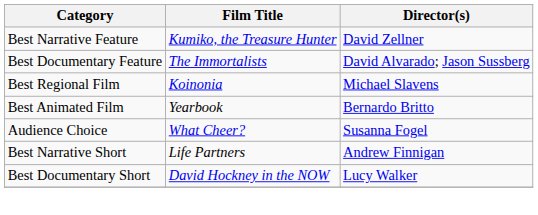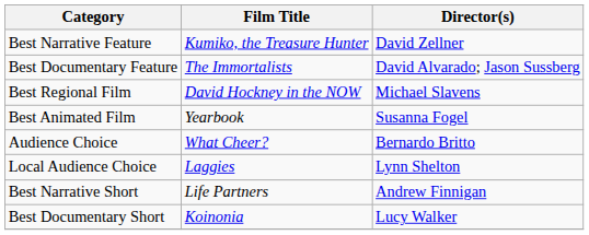Best Regional Film | Film Title: Koinonia -> David Hockney in the NOW
Best Animated Film | Director(s): Bernardo Britto -> Susanna Fogel
Audience Choice | Director(s): Susanna Fogel -> Bernardo Britto
+ row: Local Audience Choice | Laggies | Lynn Shelton
Best Documentary Short | Film Title: David Hockney in the NOW -> Koinonia
